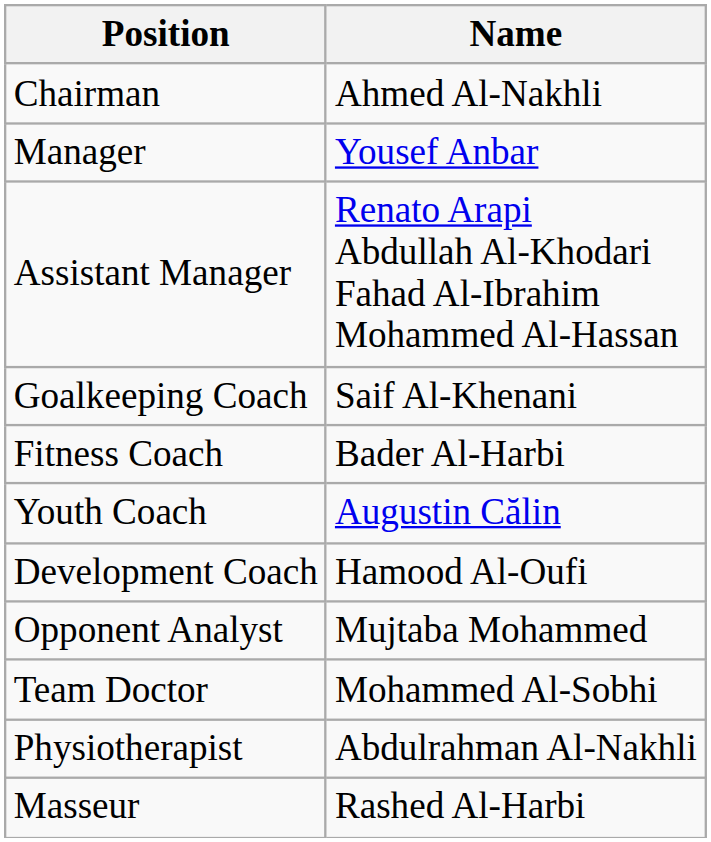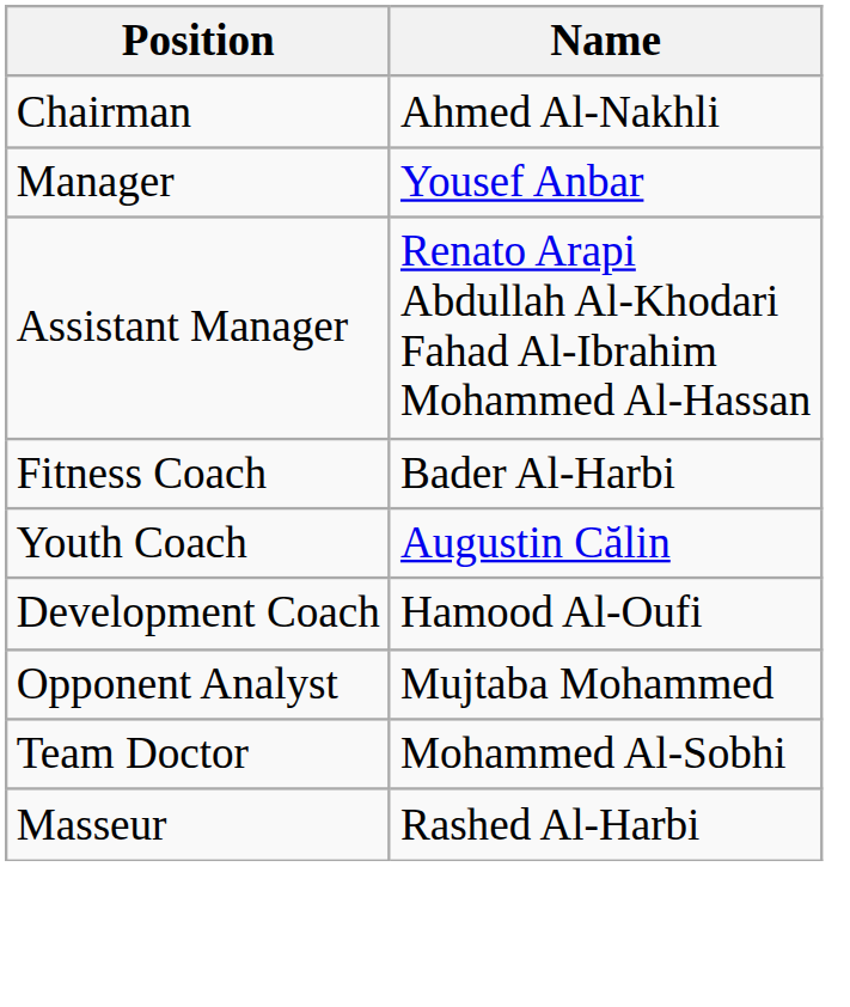- row: Goalkeeping Coach | Saif Al-Khenani
- row: Physiotherapist | Abdulrahman Al-Nakhli
